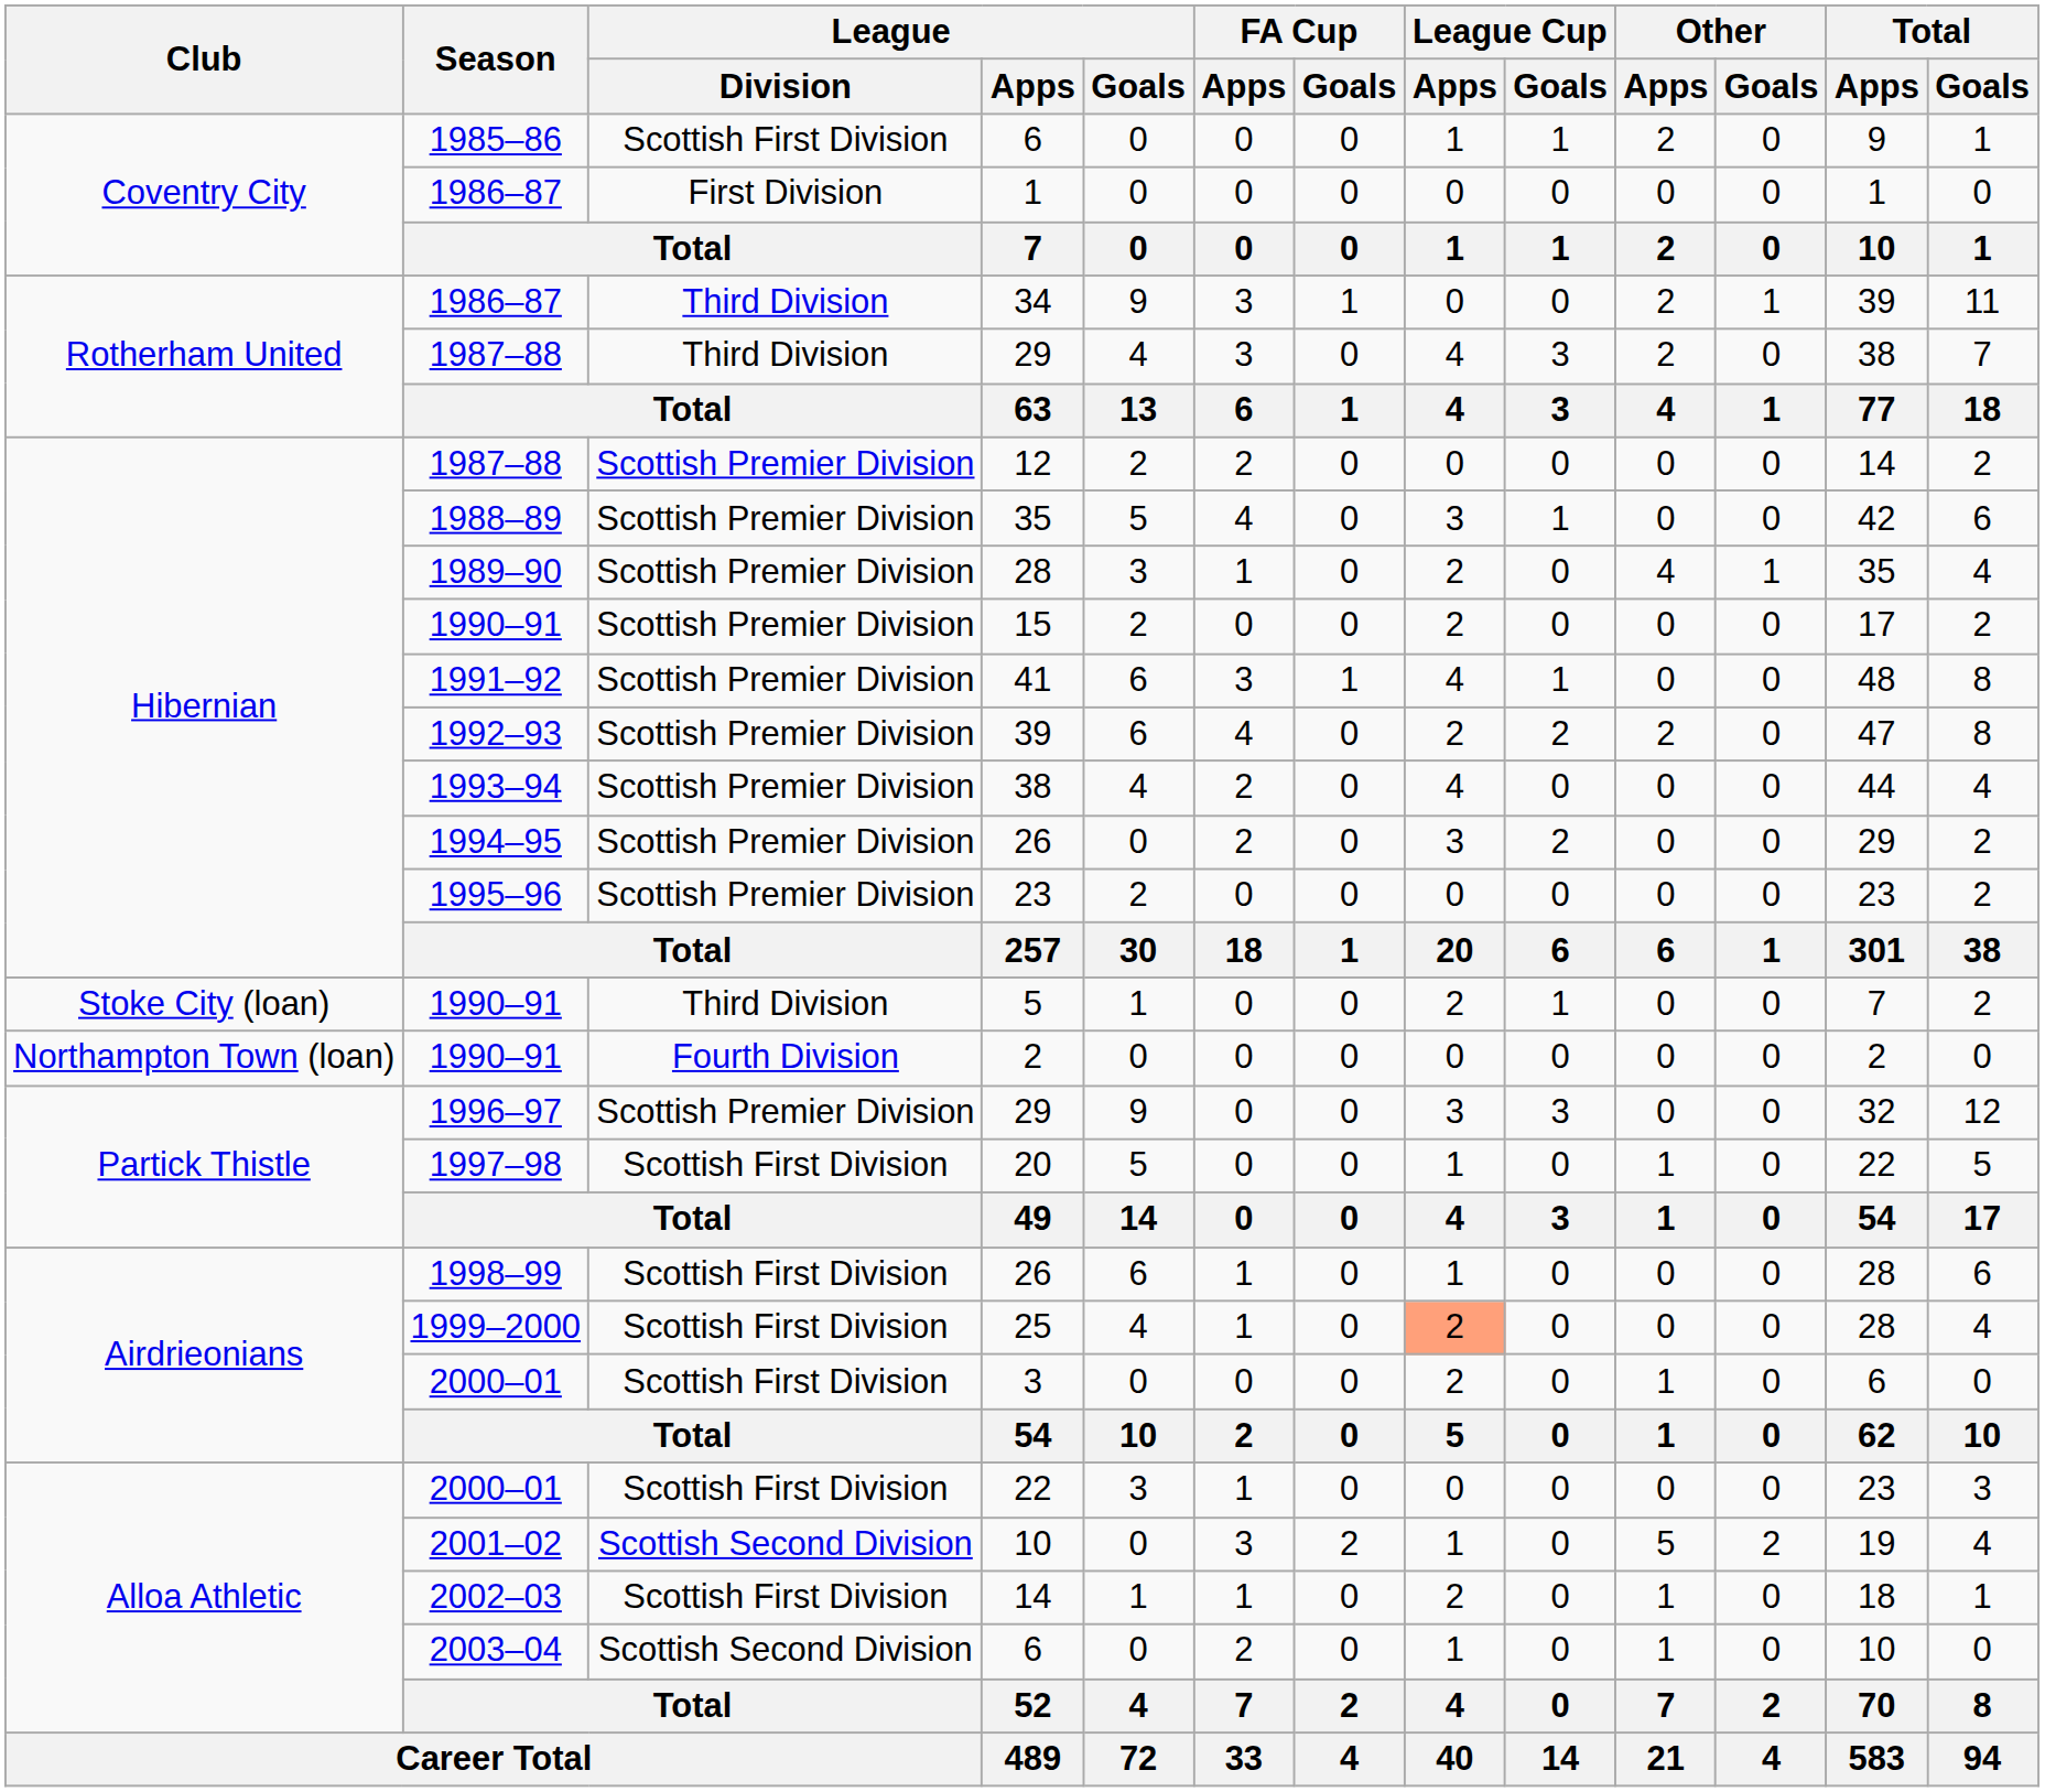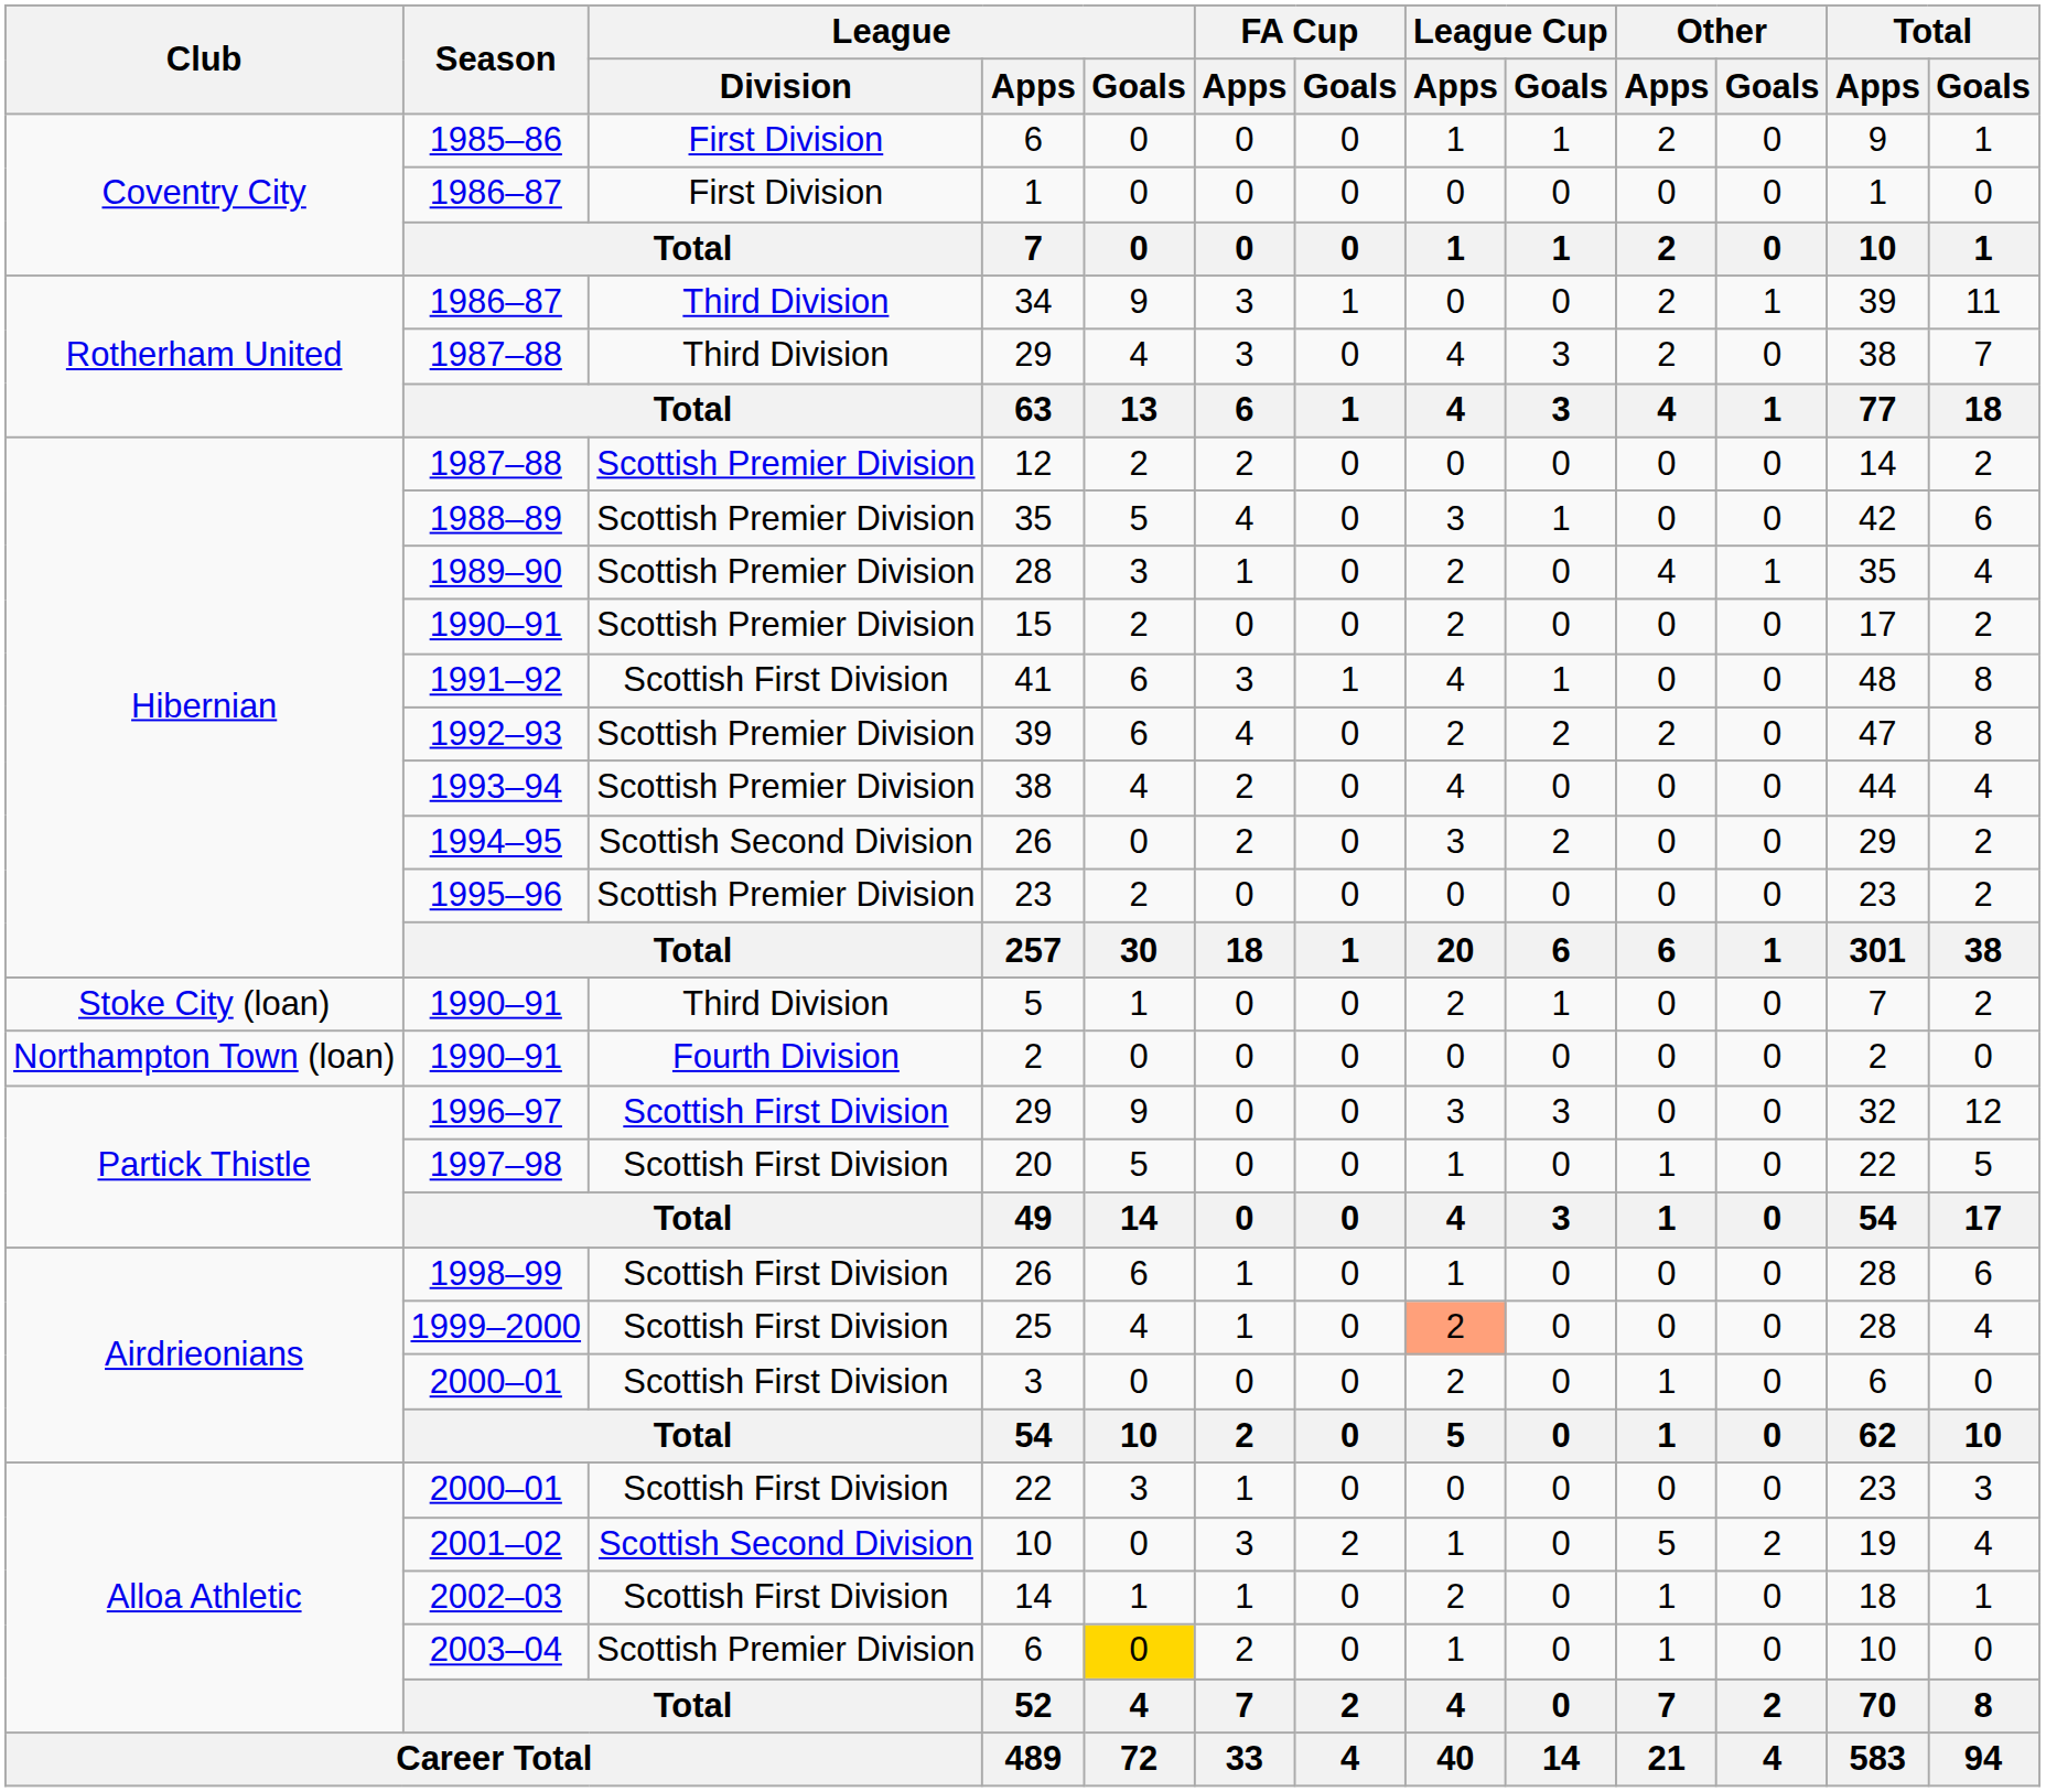1985–86 / 6 | League / Division: Scottish First Division -> First Division
41 | League / Division: Scottish Premier Division -> Scottish First Division
1994–95 / 26 | League / Division: Scottish Premier Division -> Scottish Second Division
1996–97 / 29 | League / Division: Scottish Premier Division -> Scottish First Division
2003–04 / 6 | League / Division: Scottish Second Division -> Scottish Premier Division
2003–04 / 6 | League / Goals: no background -> gold background
